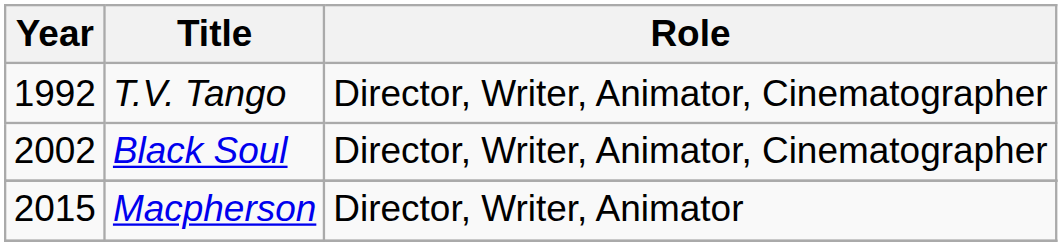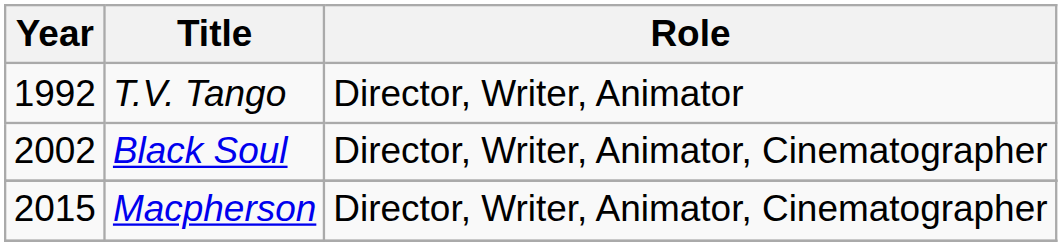T.V. Tango | Role: Director, Writer, Animator, Cinematographer -> Director, Writer, Animator
Macpherson | Role: Director, Writer, Animator -> Director, Writer, Animator, Cinematographer
